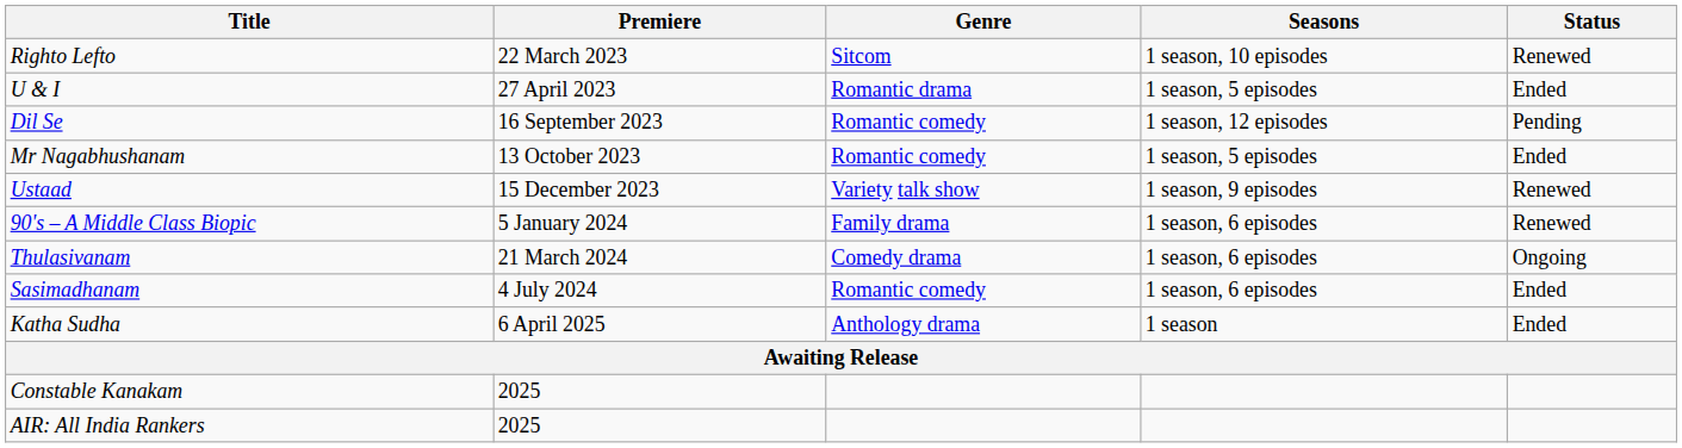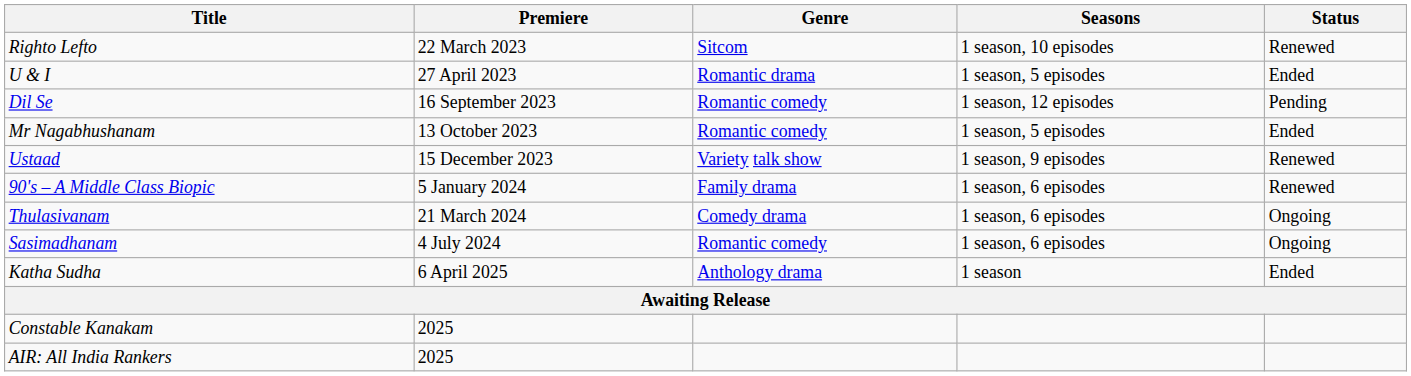Sasimadhanam | Status: Ended -> Ongoing
